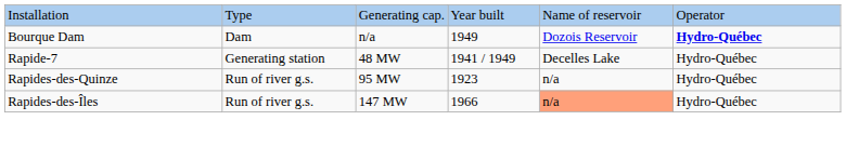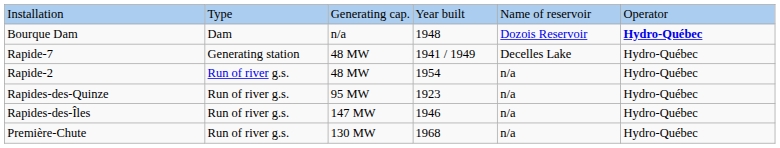Bourque Dam | column 4: 1949 -> 1948
+ row: Rapide-2 | Run of river g.s. | 48 MW | 1954 | n/a | Hydro-Québec
Rapides-des-Îles | column 4: 1966 -> 1946
Rapides-des-Îles | column 5: lightsalmon background -> no background
+ row: Première-Chute | Run of river g.s. | 130 MW | 1968 | n/a | Hydro-Québec
